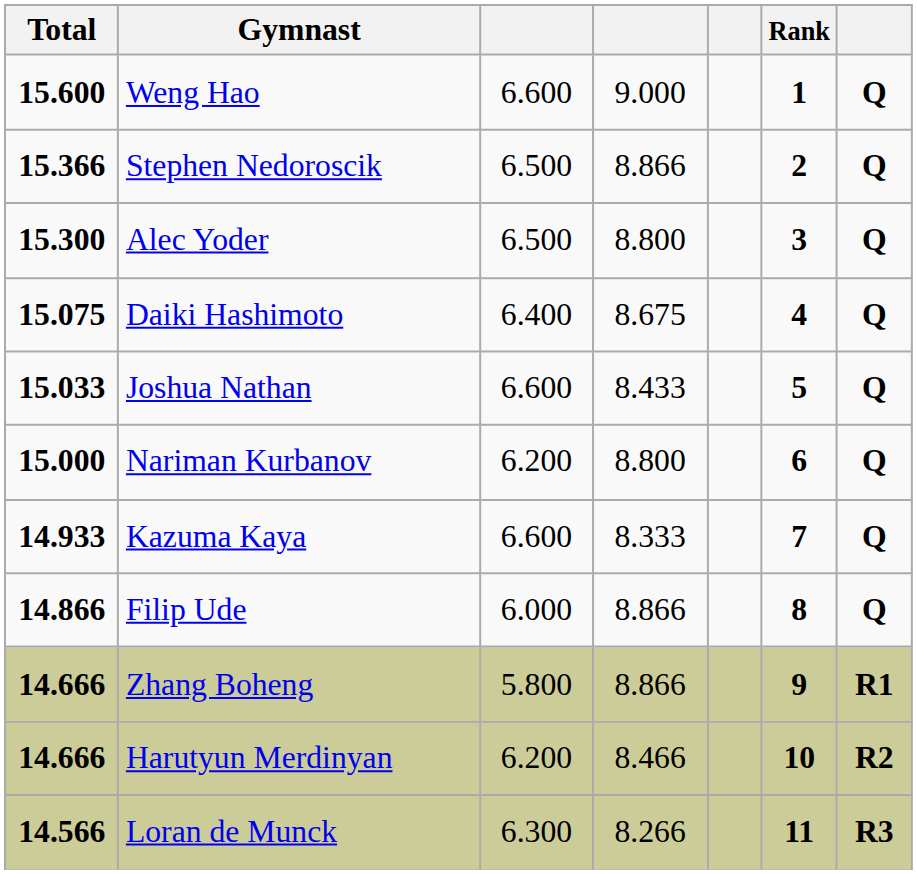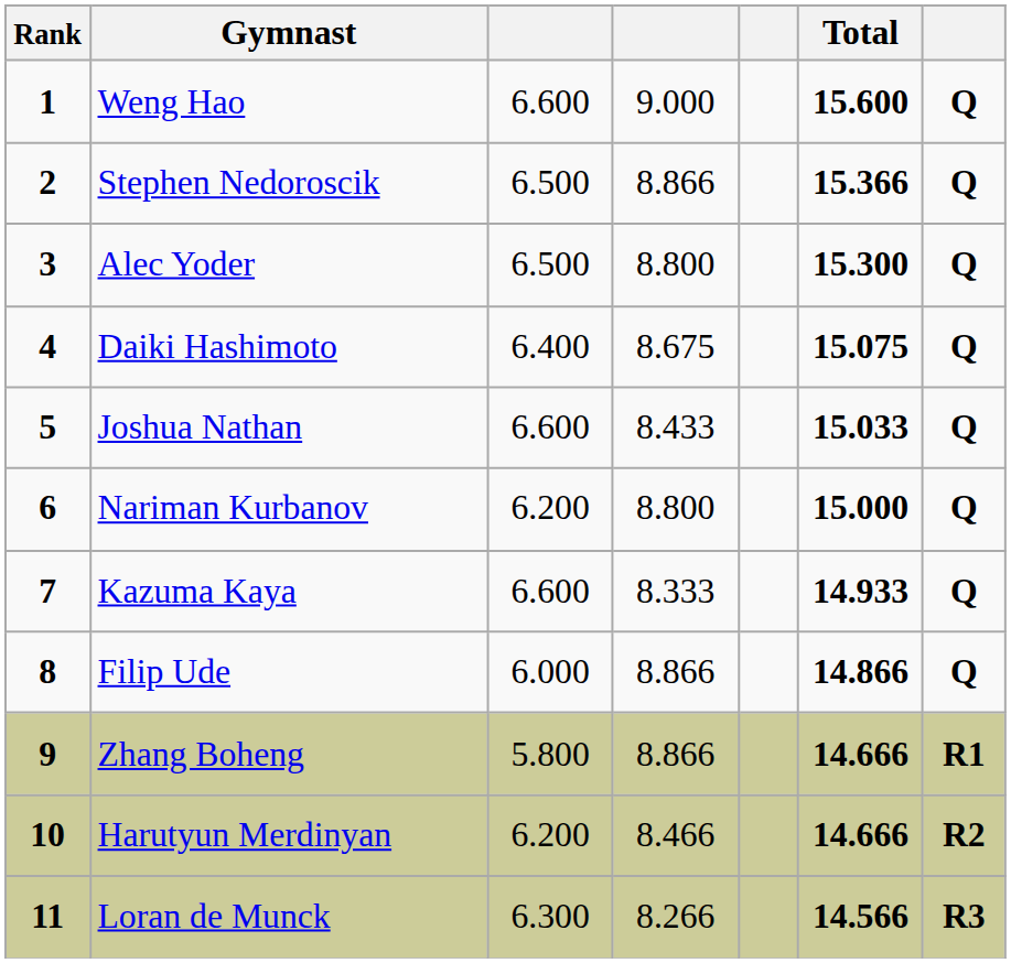columns swapped: Rank <-> Total
